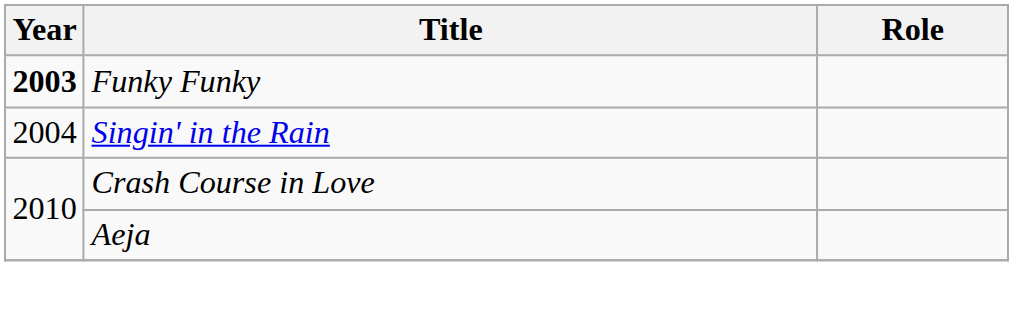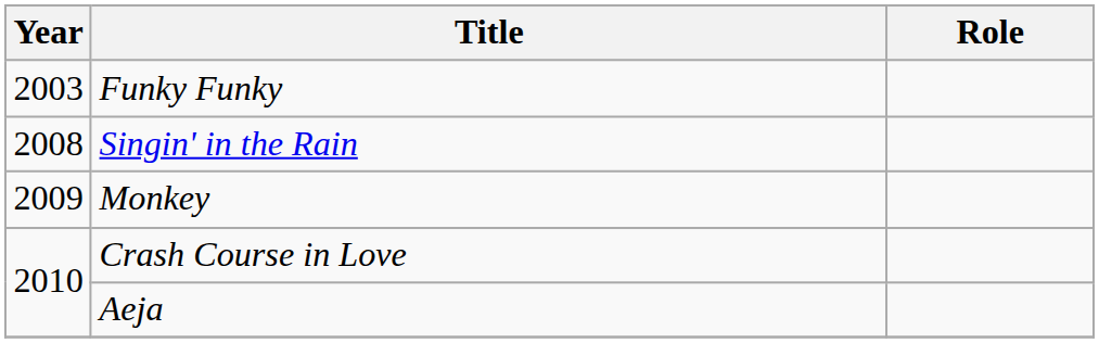Funky Funky | Year: bold -> normal
Singin' in the Rain | Year: 2004 -> 2008
+ row: 2009 | Monkey
